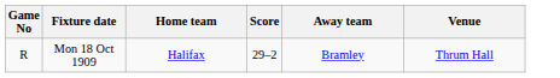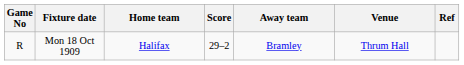+ column: Ref
